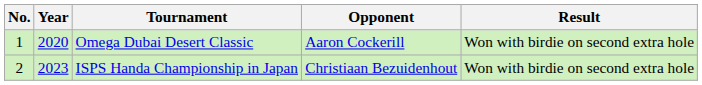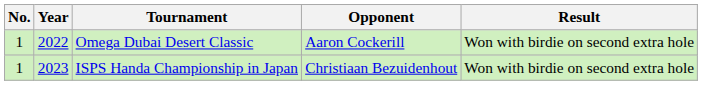Omega Dubai Desert Classic | Year: 2020 -> 2022
ISPS Handa Championship in Japan | No.: 2 -> 1
